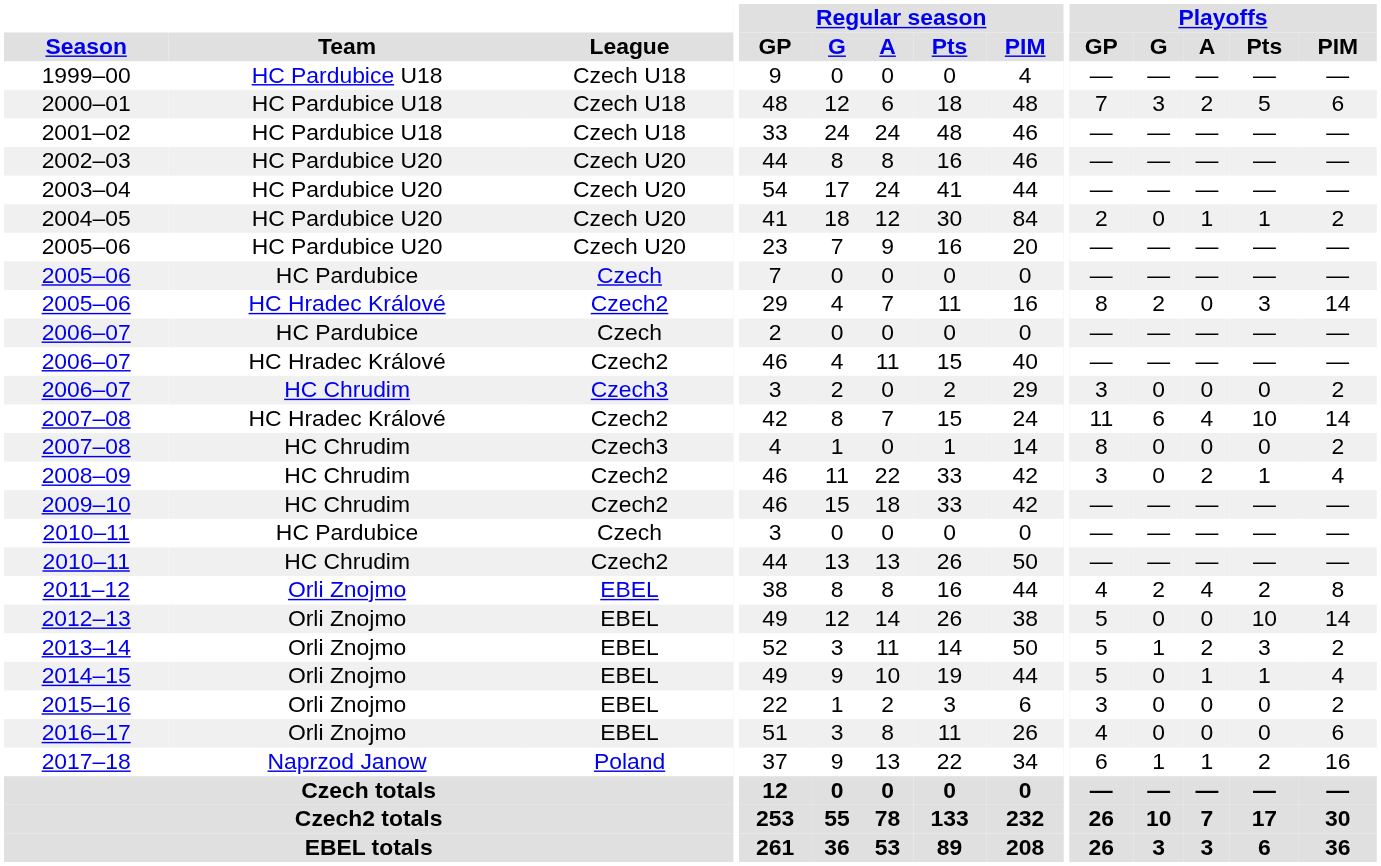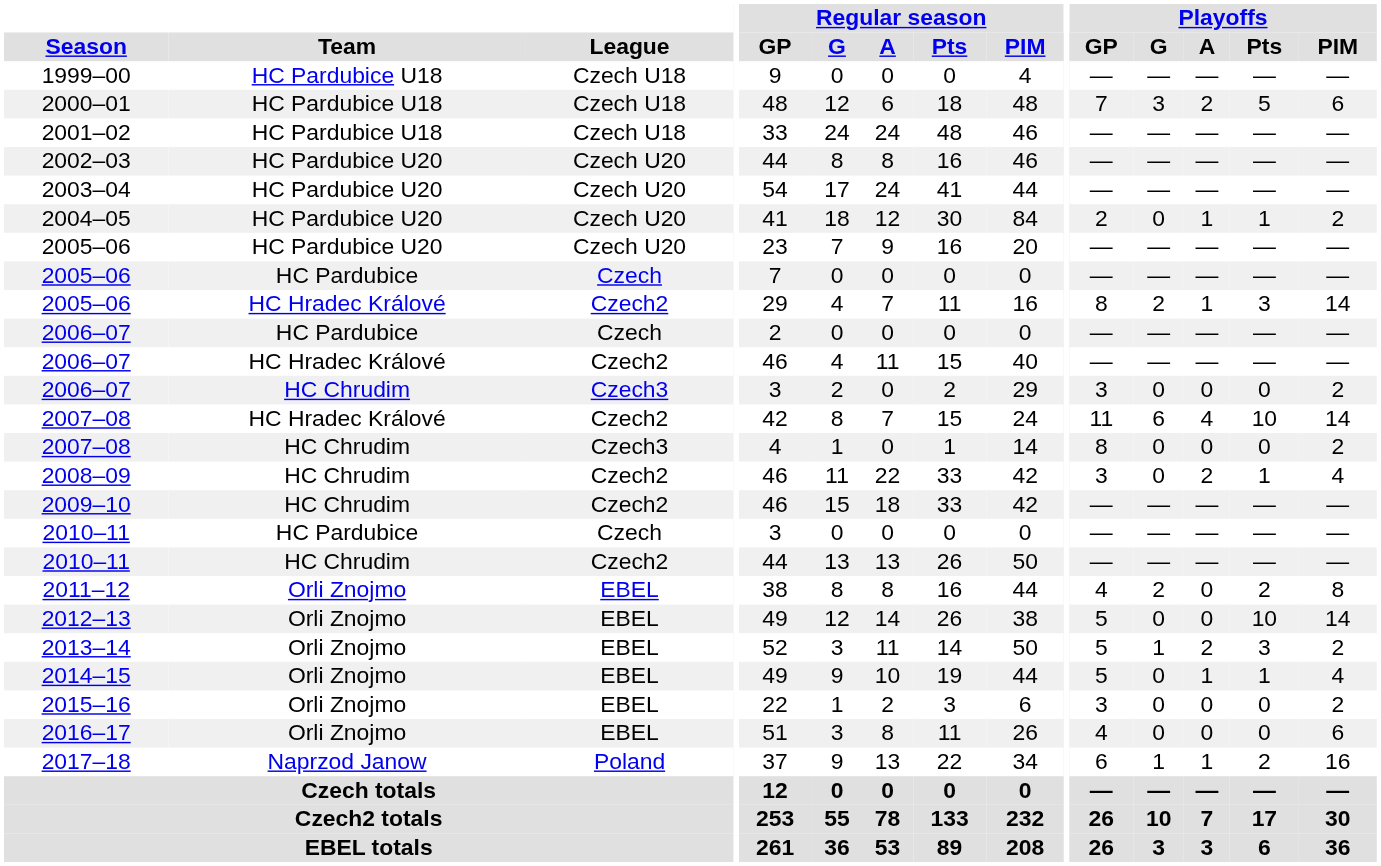2005–06 / HC Hradec Králové | Playoffs / A: 0 -> 1
2011–12 | Playoffs / A: 4 -> 0
